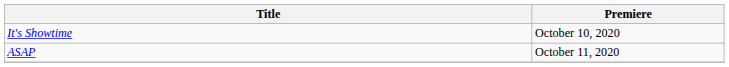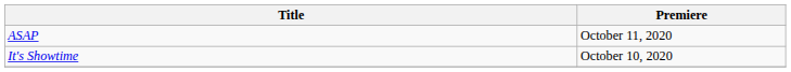rows swapped: It's Showtime <-> ASAP
